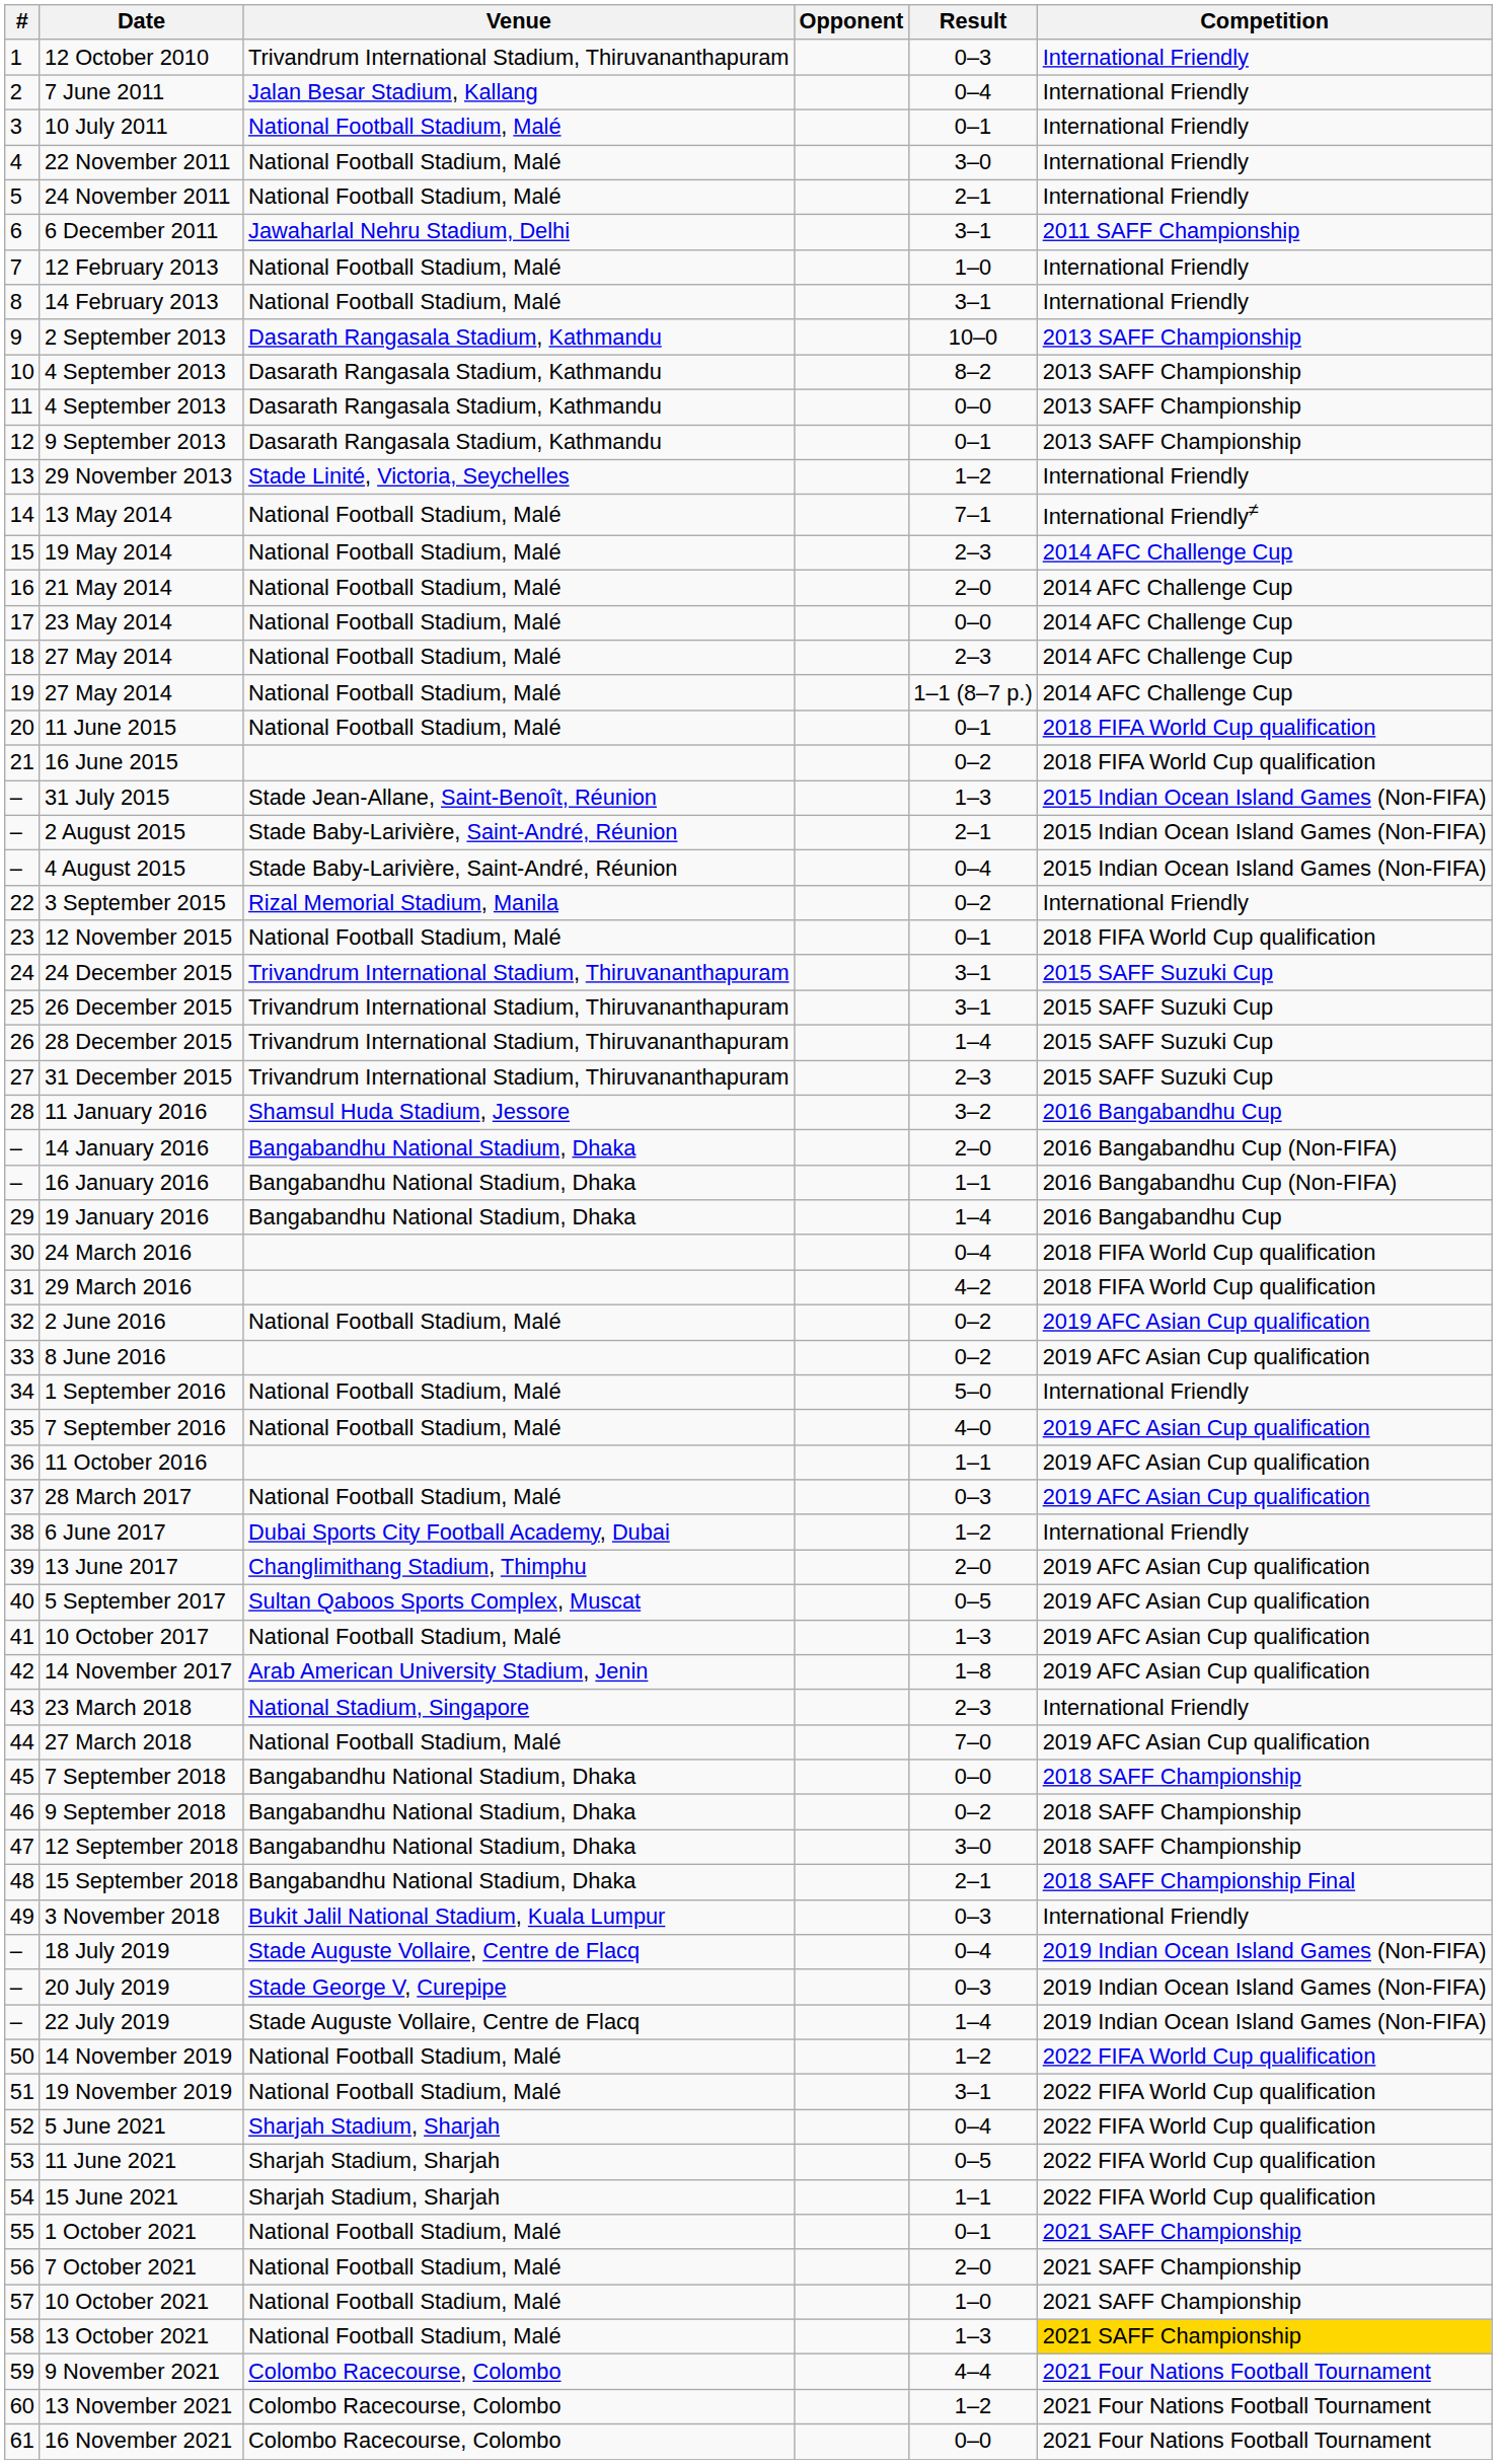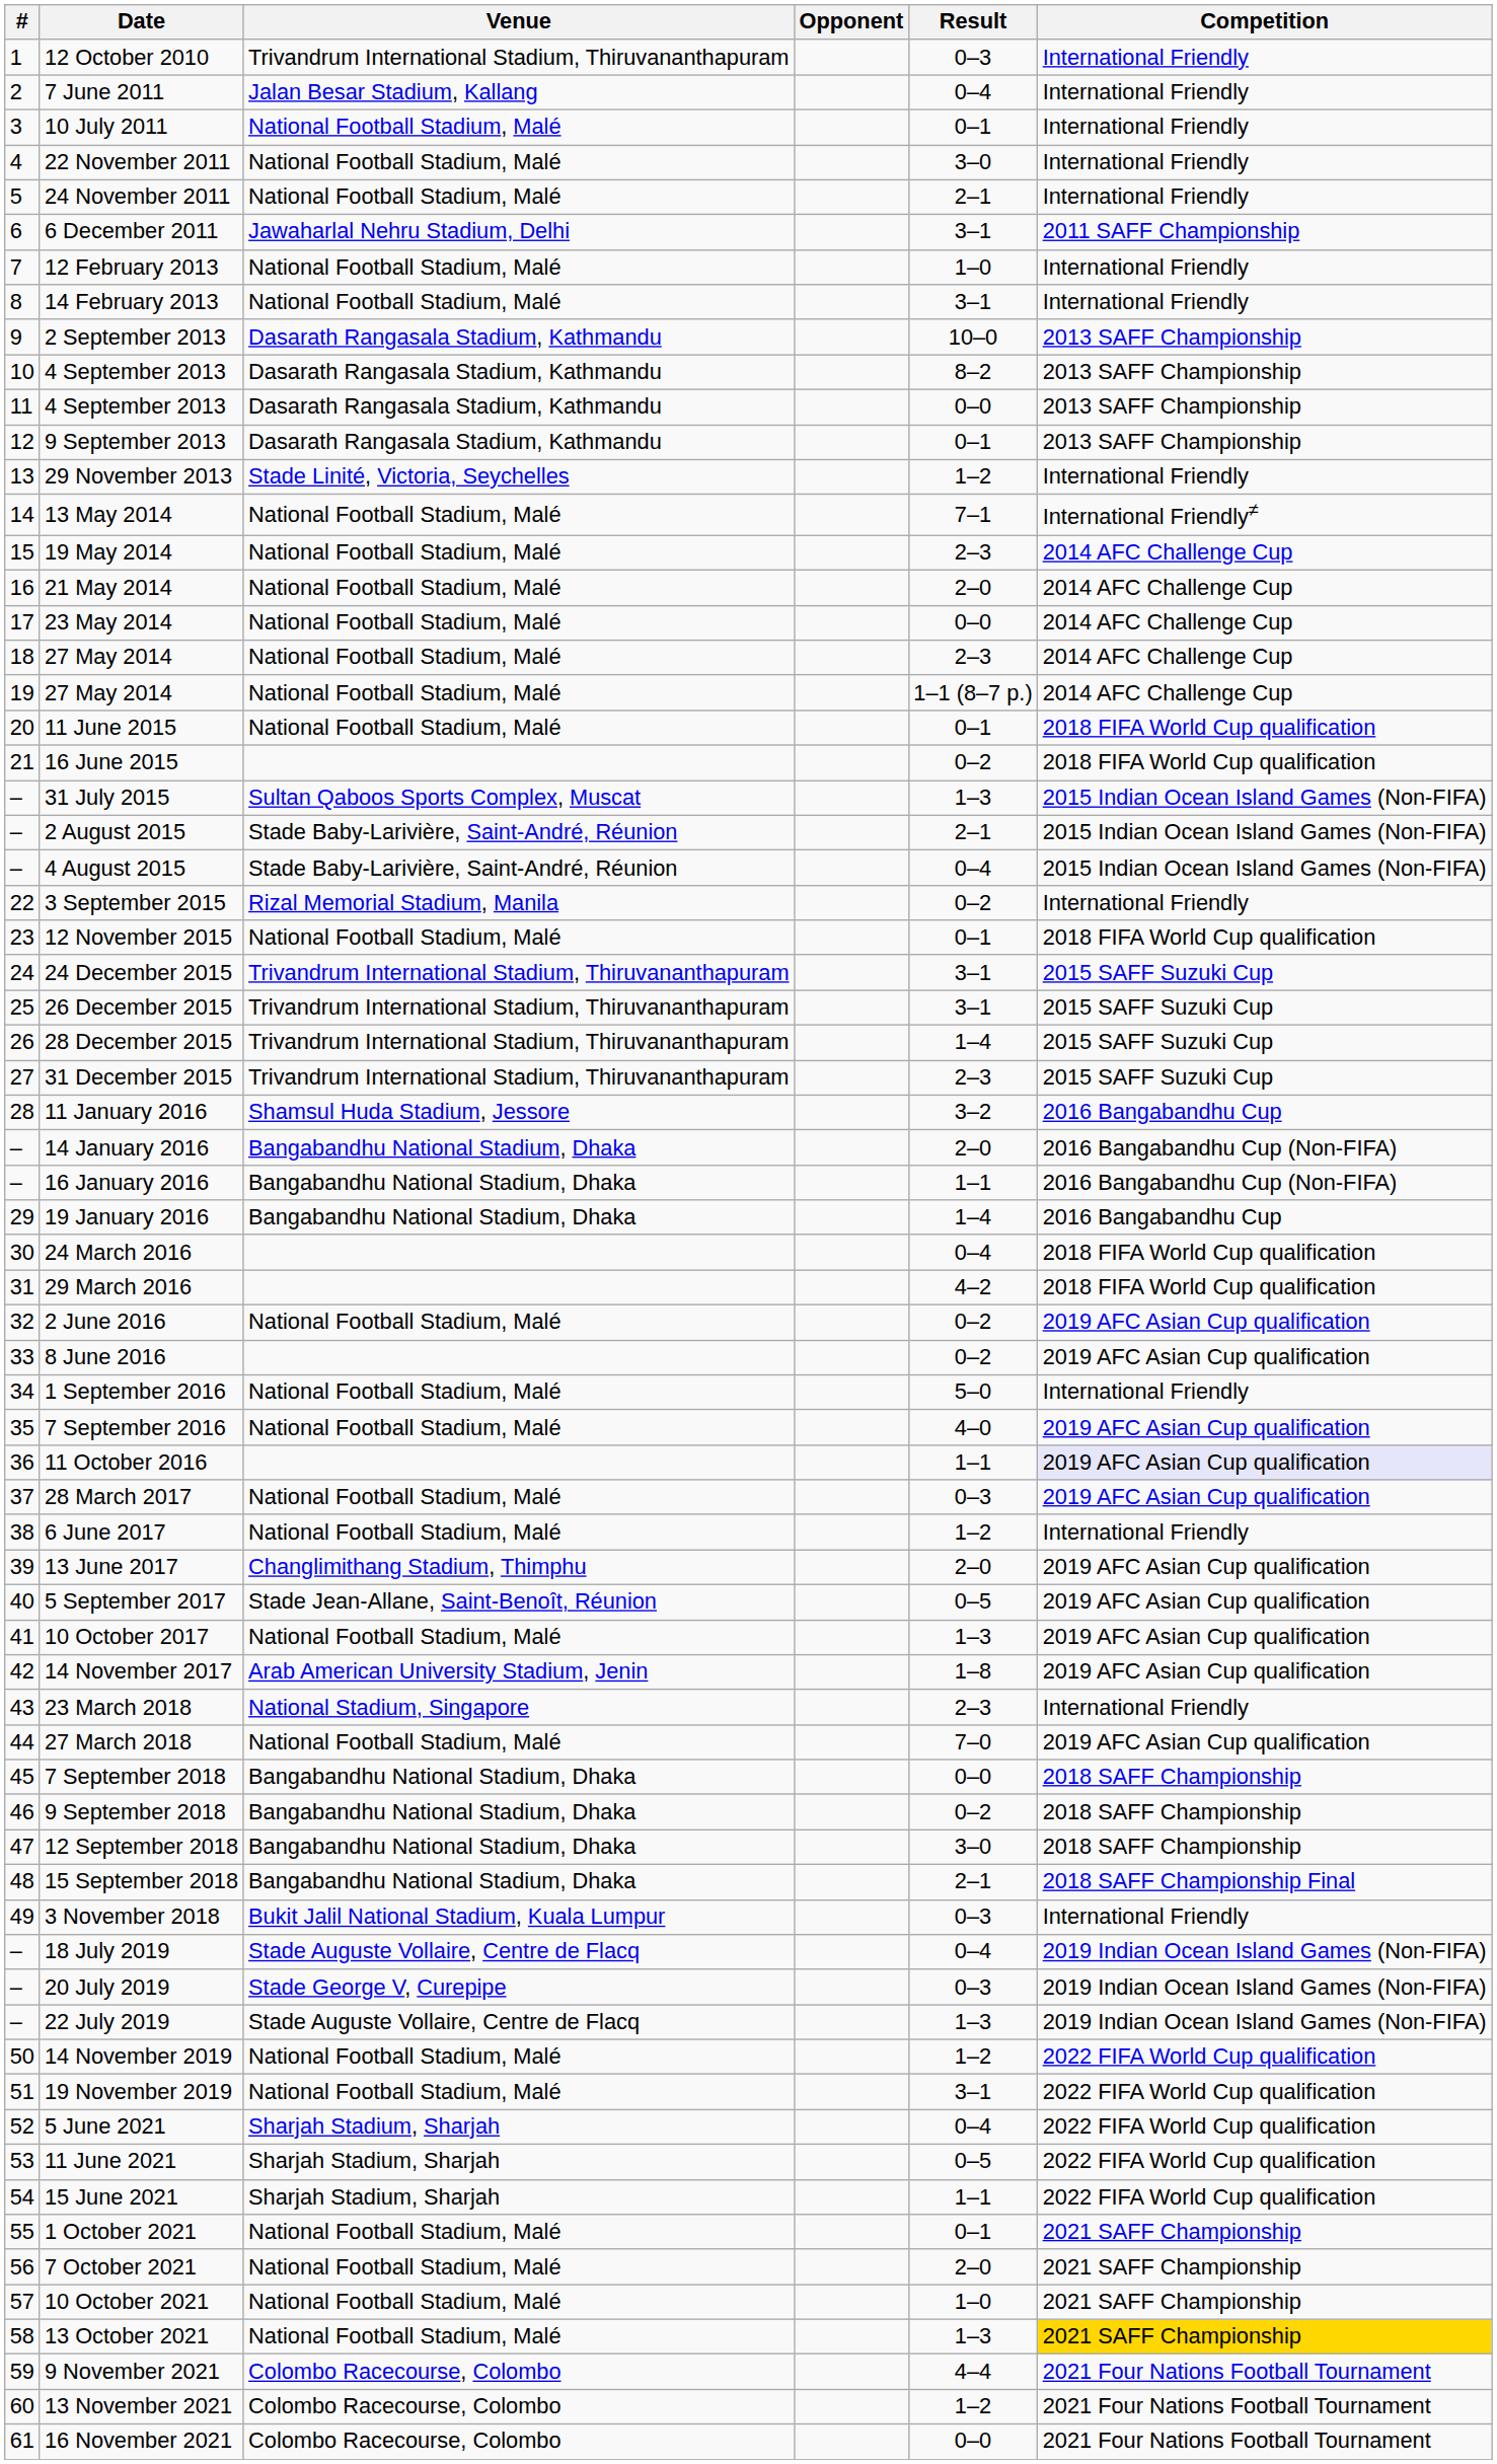31 July 2015 | Venue: Stade Jean-Allane, Saint-Benoît, Réunion -> Sultan Qaboos Sports Complex, Muscat
11 October 2016 | Competition: no background -> lavender background
6 June 2017 | Venue: Dubai Sports City Football Academy, Dubai -> National Football Stadium, Malé
5 September 2017 | Venue: Sultan Qaboos Sports Complex, Muscat -> Stade Jean-Allane, Saint-Benoît, Réunion
22 July 2019 | Result: 1–4 -> 1–3
